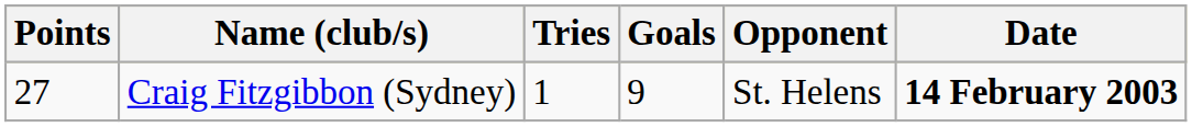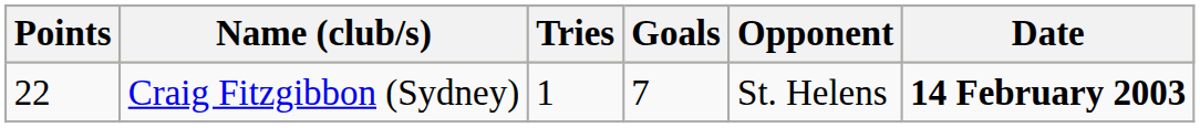Craig Fitzgibbon (Sydney) | Points: 27 -> 22
Craig Fitzgibbon (Sydney) | Goals: 9 -> 7
